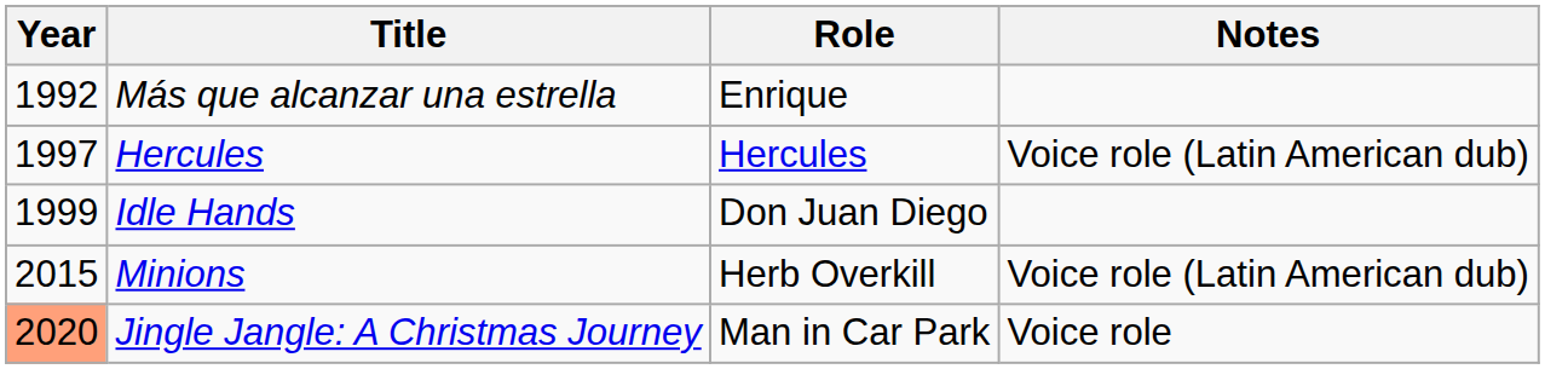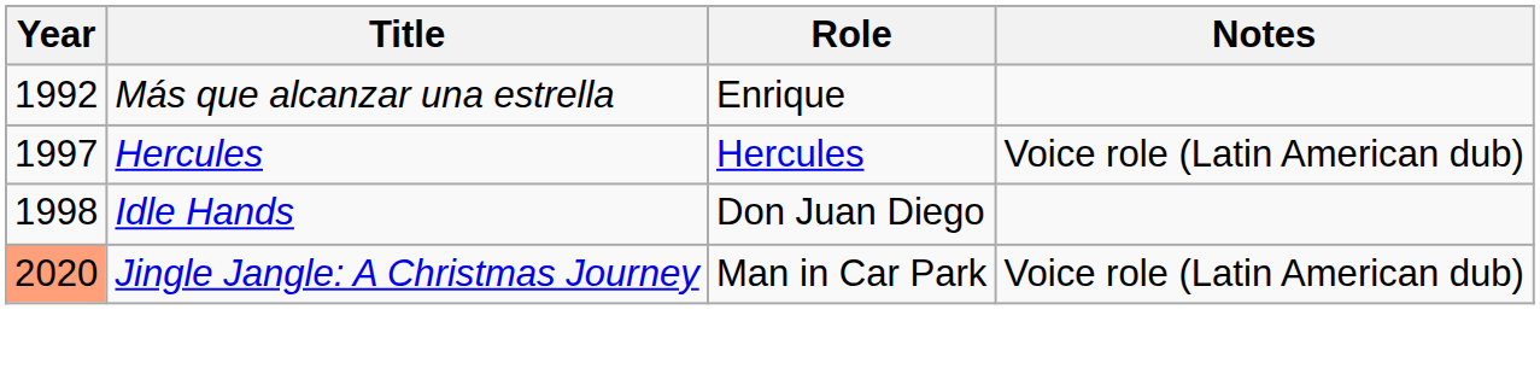Idle Hands | Year: 1999 -> 1998
- row: 2015 | Minions | Herb Overkill | Voice role (Latin American dub)
Jingle Jangle: A Christmas Journey | Notes: Voice role -> Voice role (Latin American dub)
